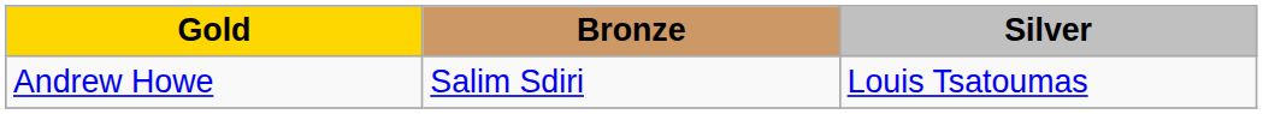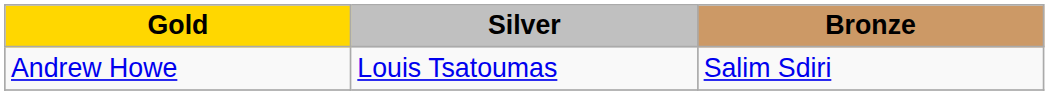columns swapped: Silver <-> Bronze
